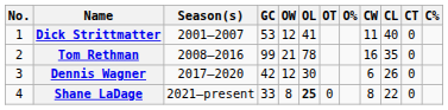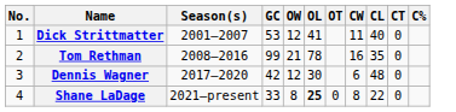- column: O%
Dennis Wagner | CL: 26 -> 48
